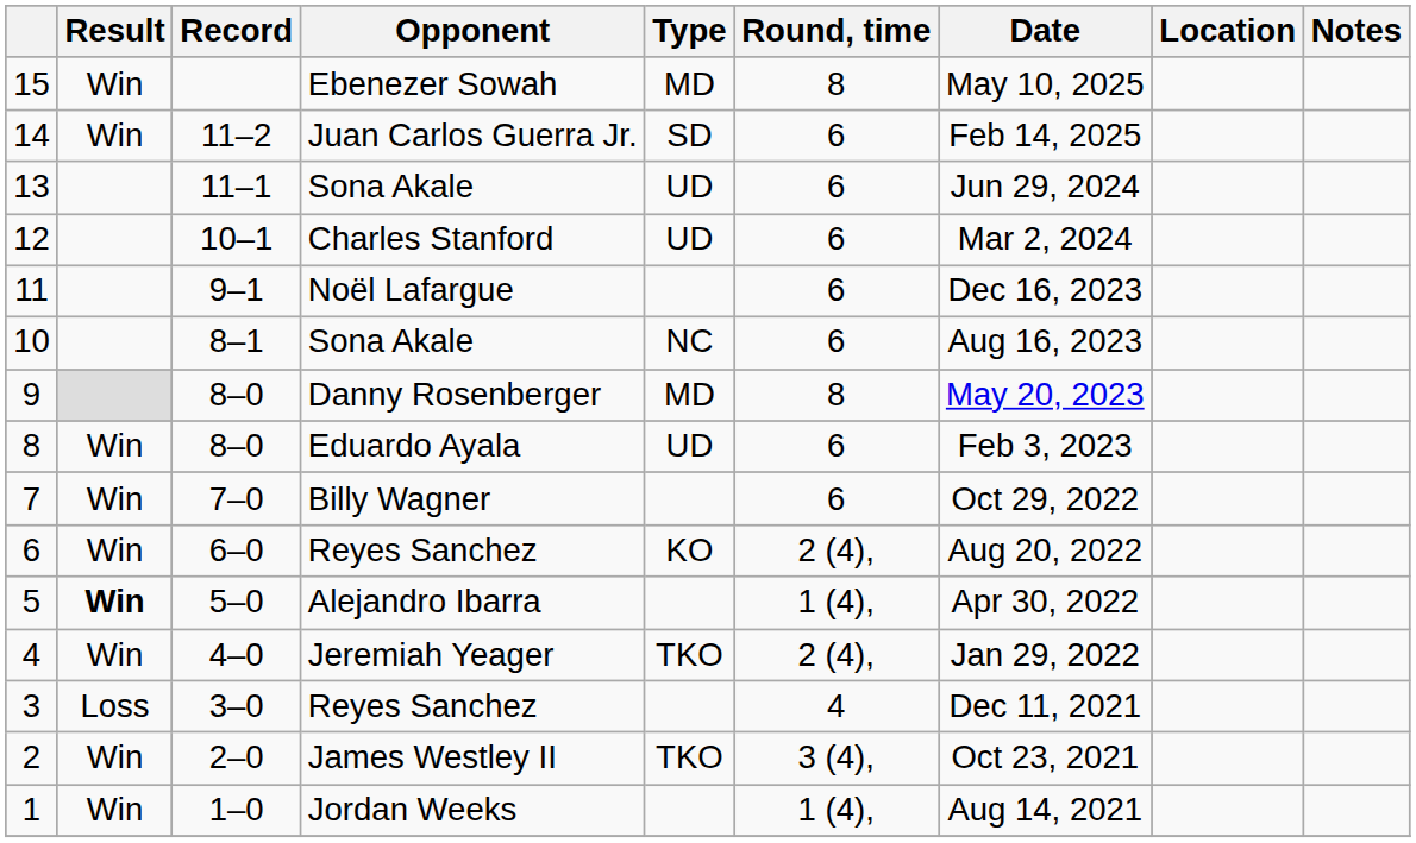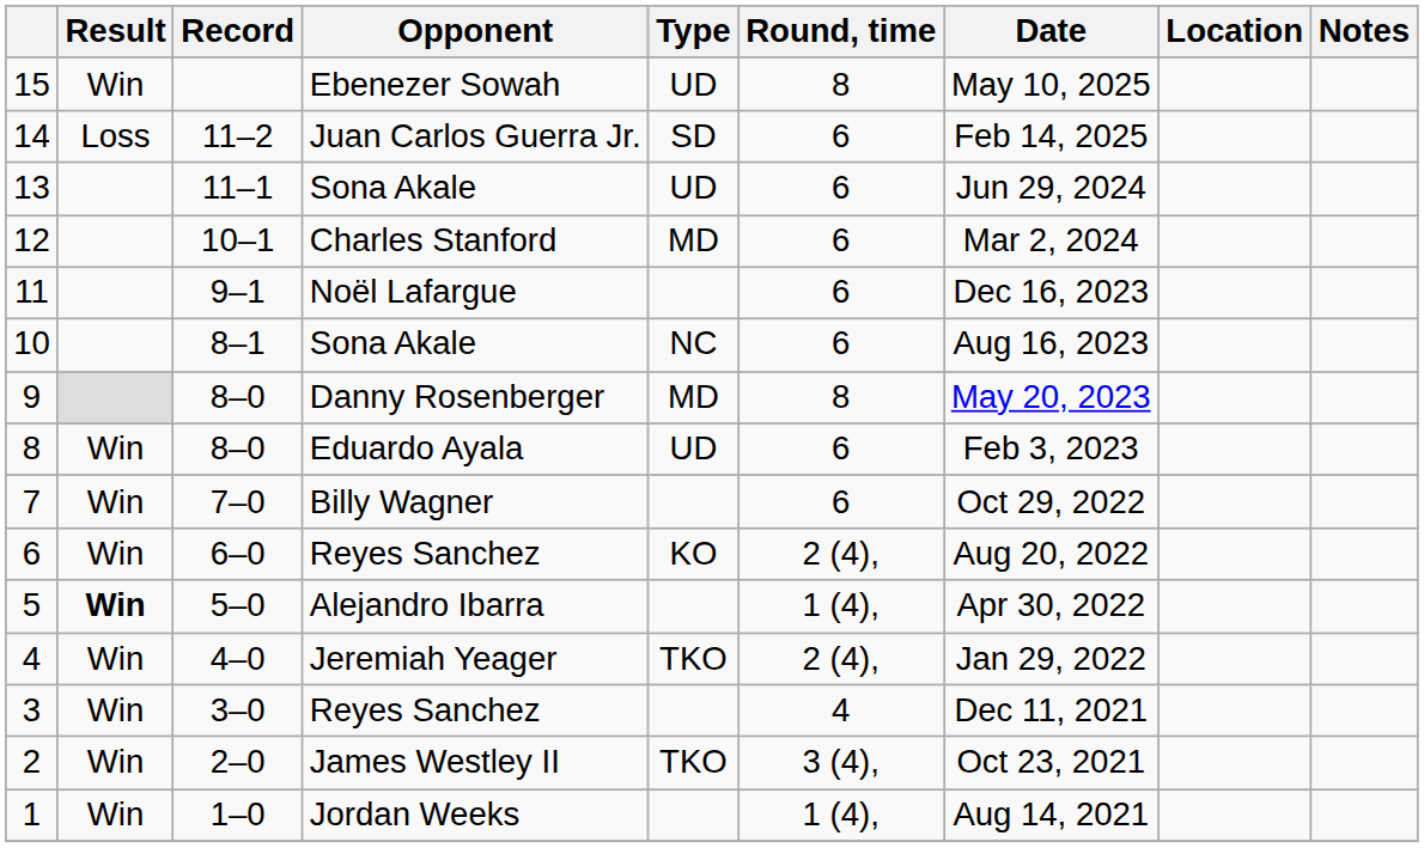15 | Type: MD -> UD
14 | Result: Win -> Loss
12 | Type: UD -> MD
3 | Result: Loss -> Win
